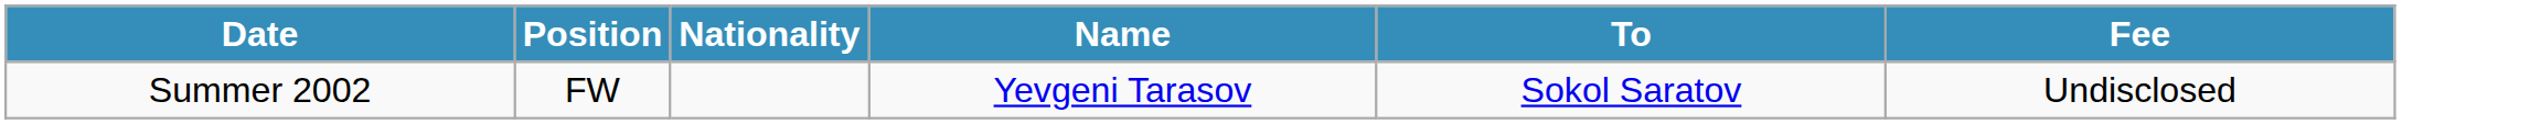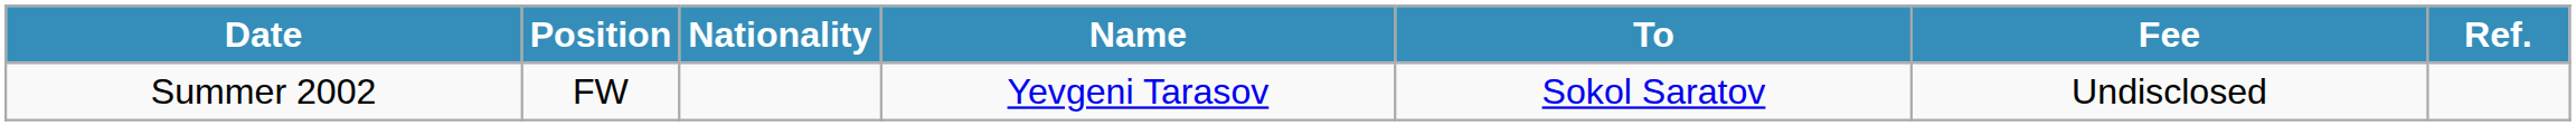+ column: Ref.
